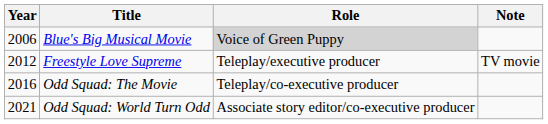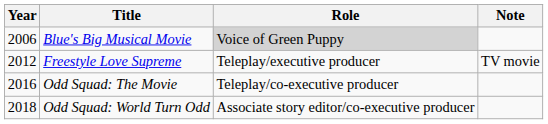Odd Squad: World Turn Odd | Year: 2021 -> 2018
